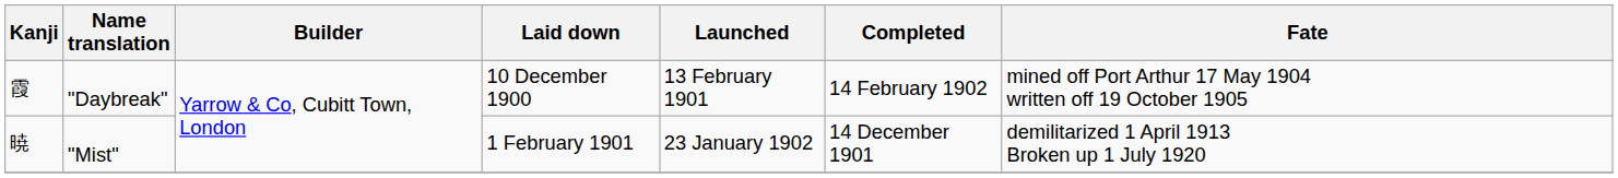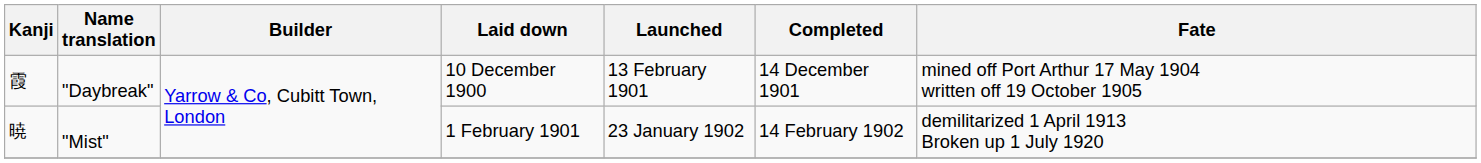"Daybreak" | Completed: 14 February 1902 -> 14 December 1901
"Mist" | Completed: 14 December 1901 -> 14 February 1902
